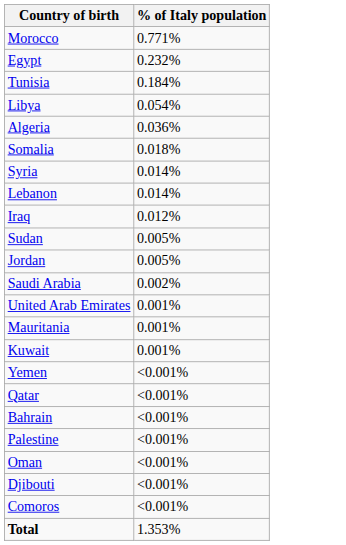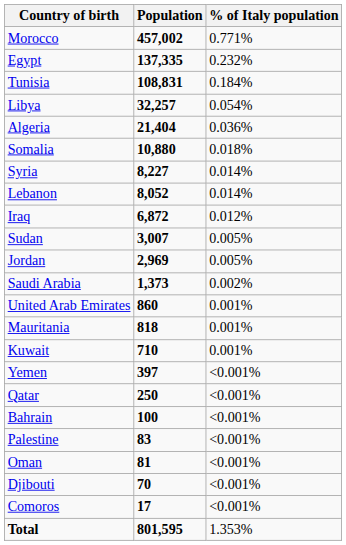+ column: Population | 457,002 | 137,335 | 108,831 | 32,257 | 21,404 | 10,880 | 8,227 | 8,052 | 6,872 | 3,007 | 2,969 | 1,373 | 860 | 818 | 710 | 397 | 250 | 100 | 83 | 81 | 70 | 17 | 801,595
